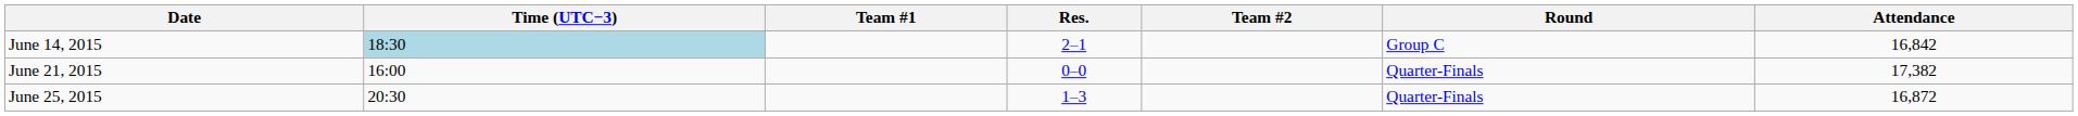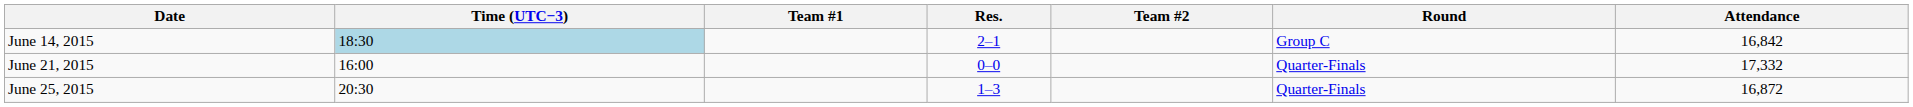June 21, 2015 | Attendance: 17,382 -> 17,332
